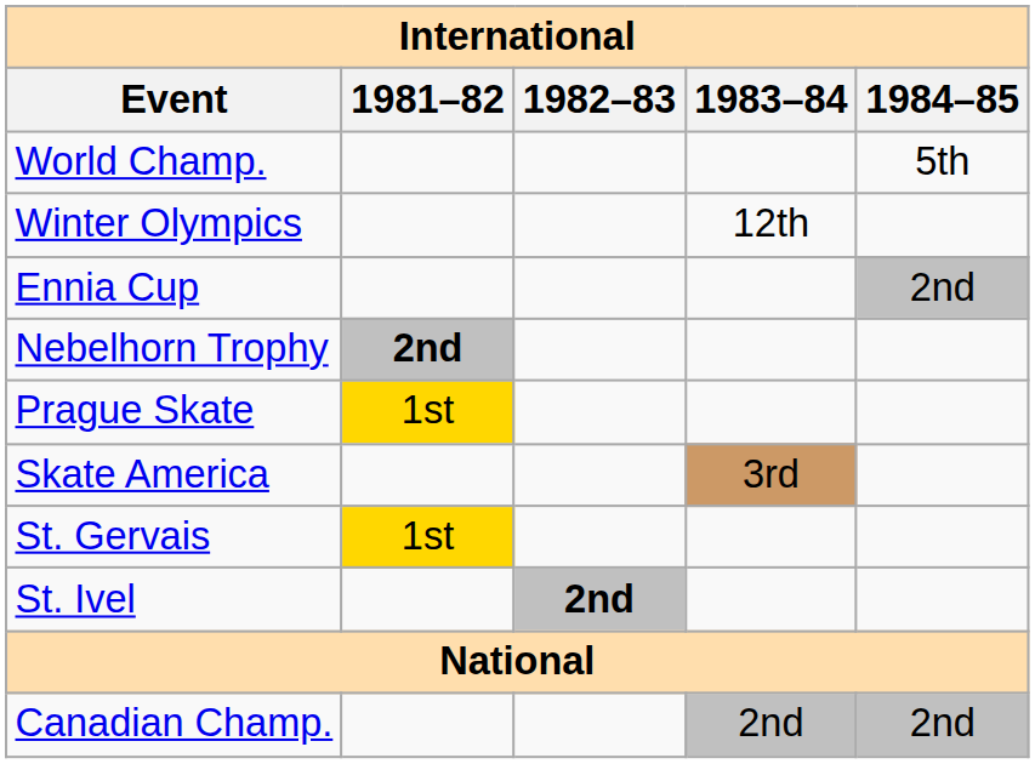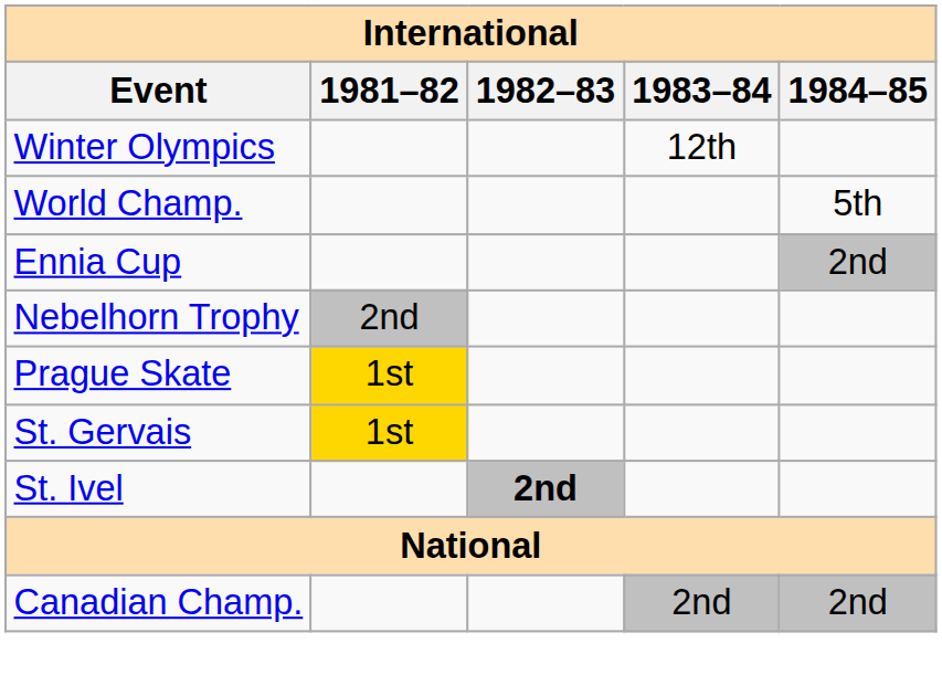rows swapped: Winter Olympics <-> World Champ.
Nebelhorn Trophy | 1981–82: bold -> normal
- row: Skate America | 3rd
